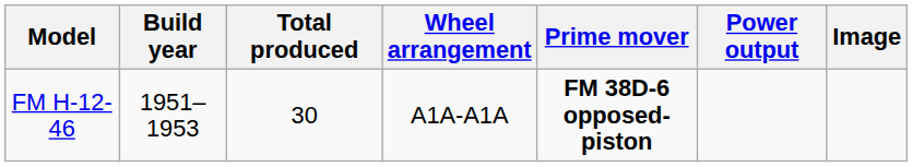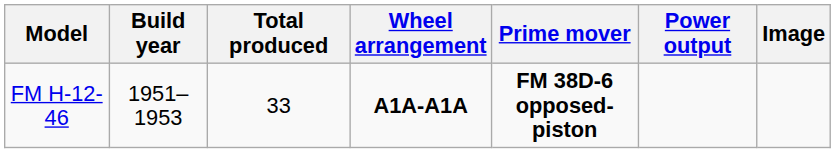FM H-12-46 | Total produced: 30 -> 33
FM H-12-46 | Wheel arrangement: normal -> bold
